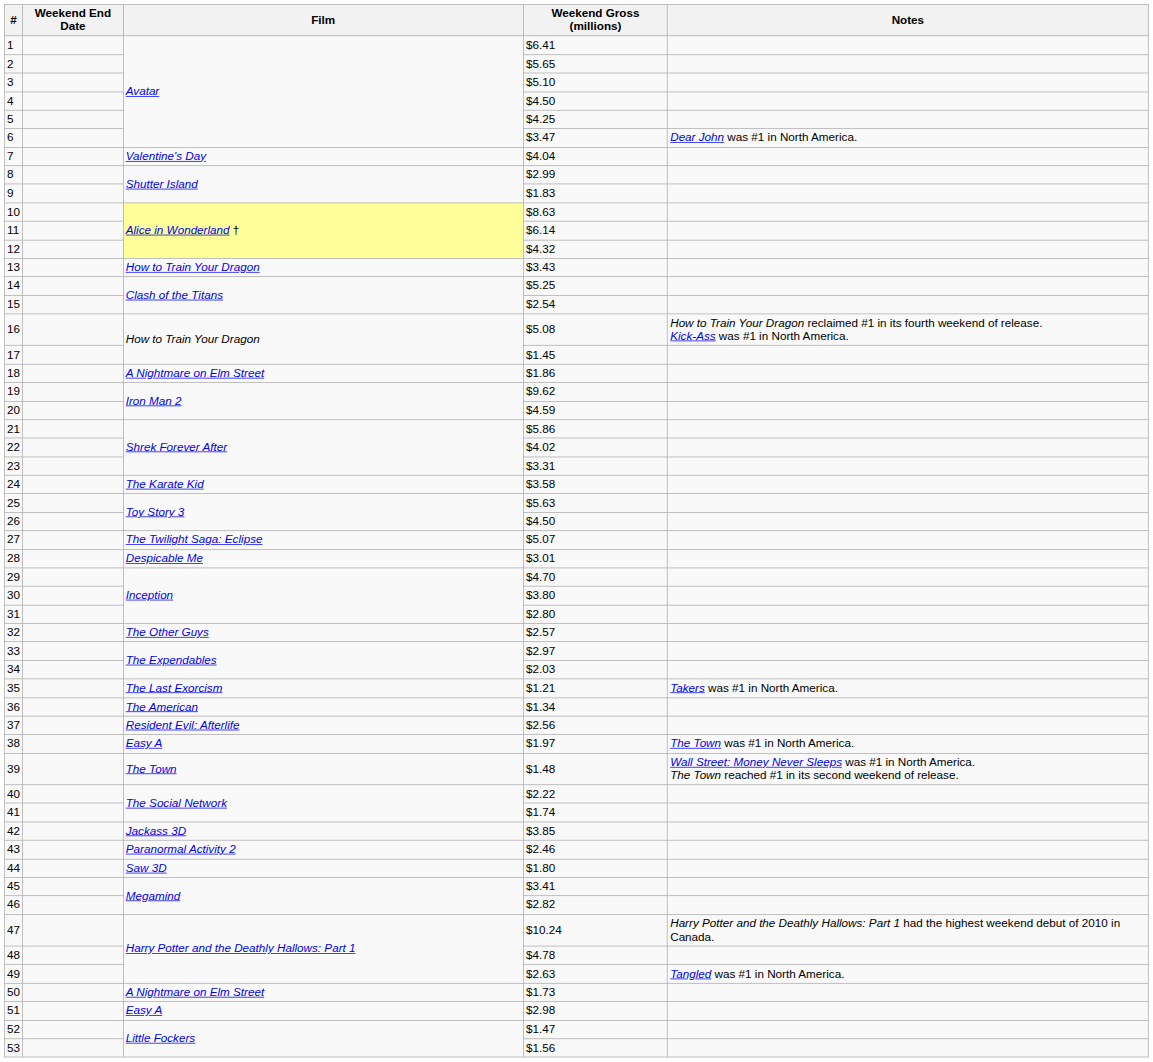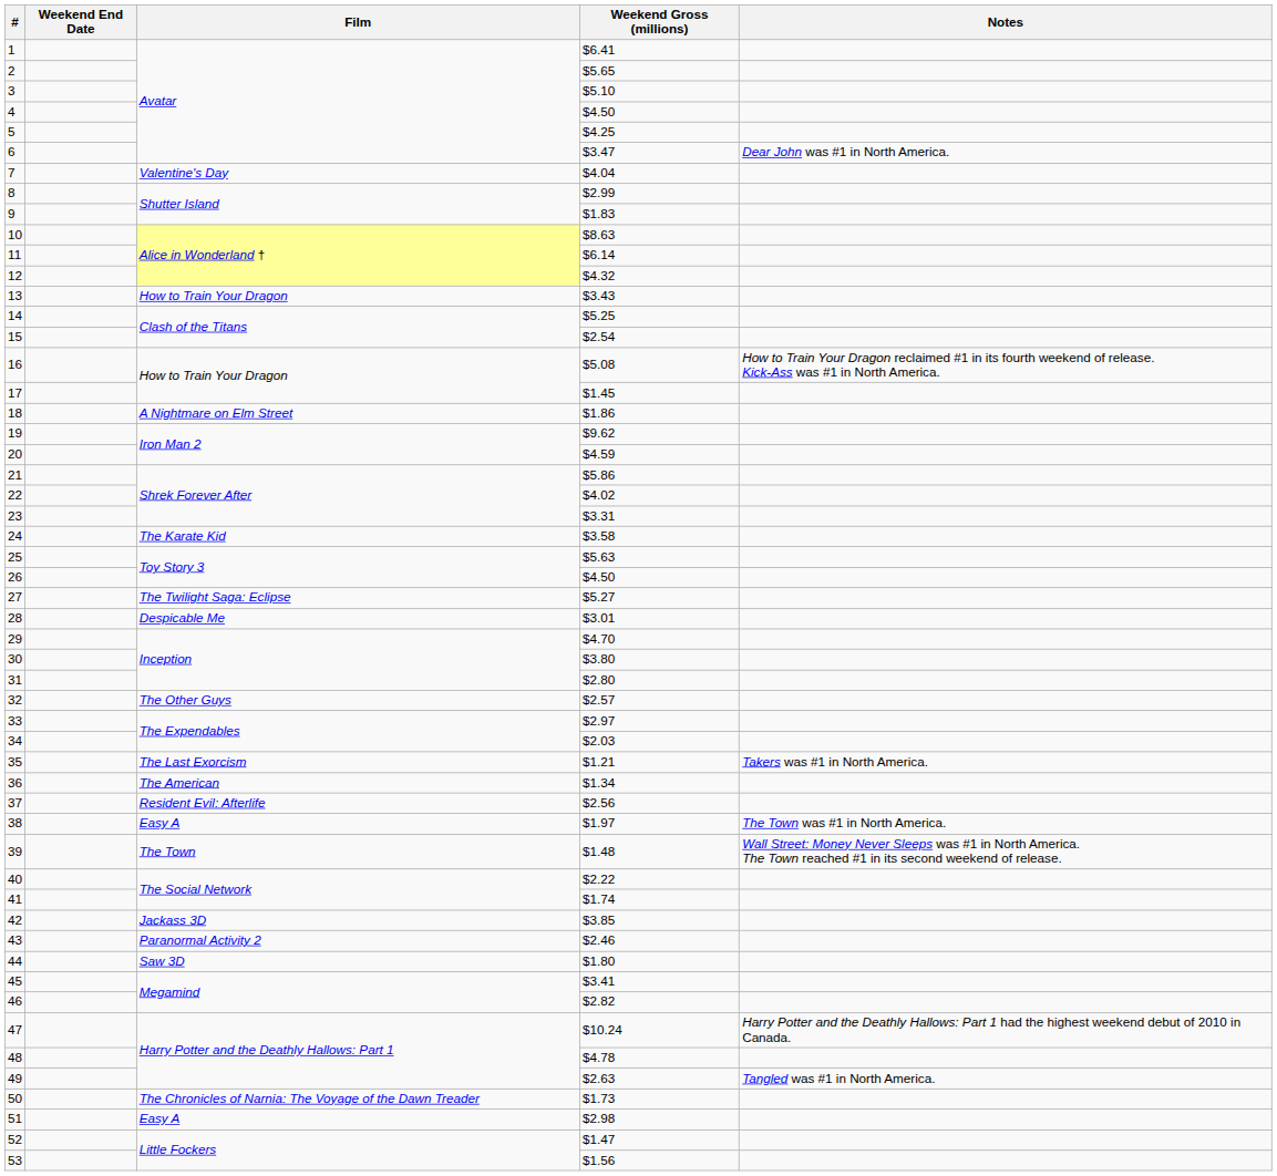27 | Weekend Gross (millions): $5.07 -> $5.27
50 | Film: A Nightmare on Elm Street -> The Chronicles of Narnia: The Voyage of the Dawn Treader
